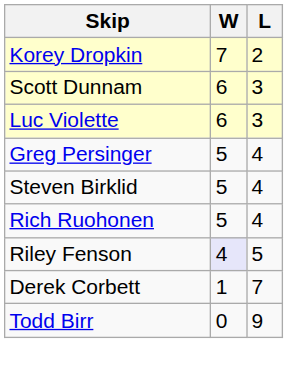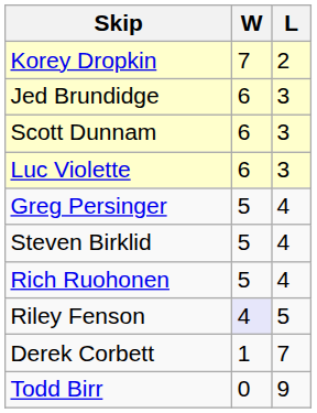+ row: Jed Brundidge | 6 | 3
